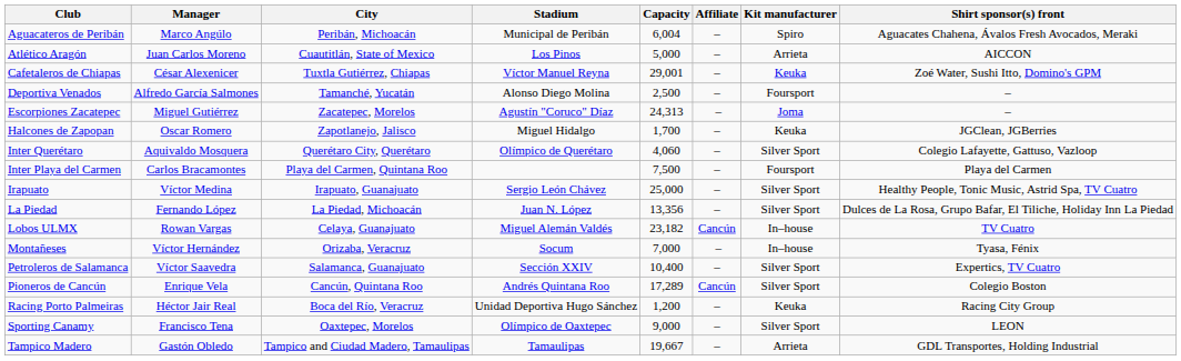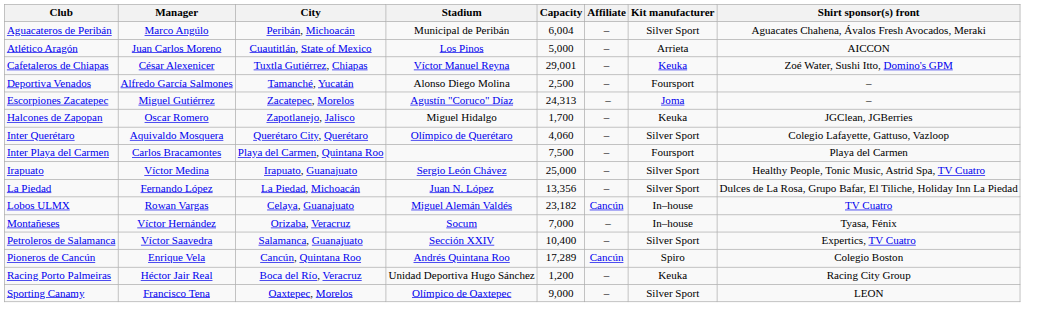Aguacateros de Peribán | Kit manufacturer: Spiro -> Silver Sport
Pioneros de Cancún | Kit manufacturer: Silver Sport -> Spiro
- row: Tampico Madero | Gastón Obledo | Tampico and Ciudad Madero, Tamaulipas | Tamaulipas | 19,667 | – | Arrieta | GDL Transportes, Holding Industrial
